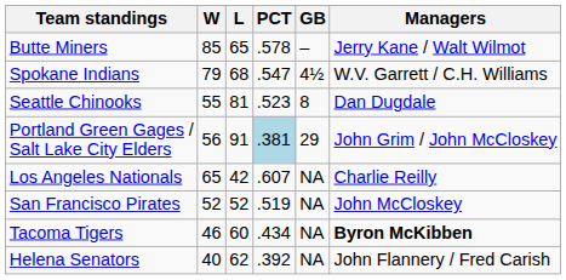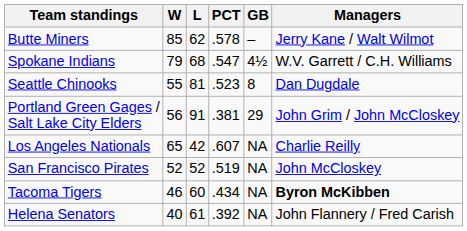Butte Miners | L: 65 -> 62
Portland Green Gages / Salt Lake City Elders | PCT: lightblue background -> no background
Helena Senators | L: 62 -> 61
